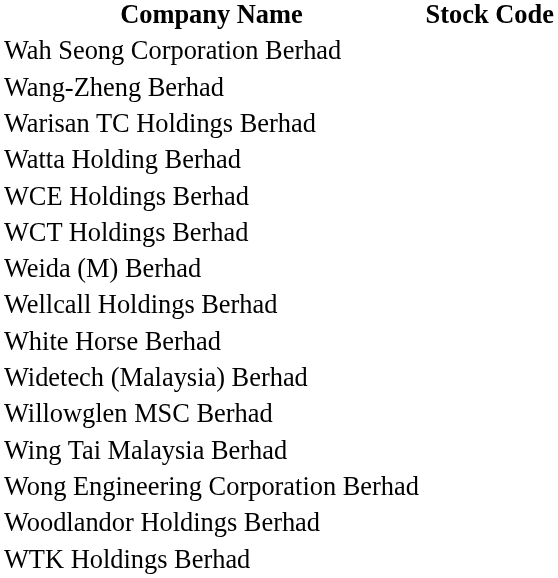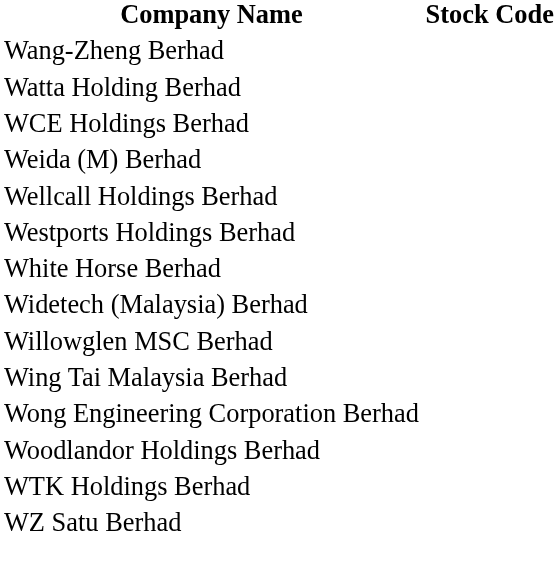- row: Wah Seong Corporation Berhad
- row: Warisan TC Holdings Berhad
- row: WCT Holdings Berhad
+ row: Westports Holdings Berhad
+ row: WZ Satu Berhad
